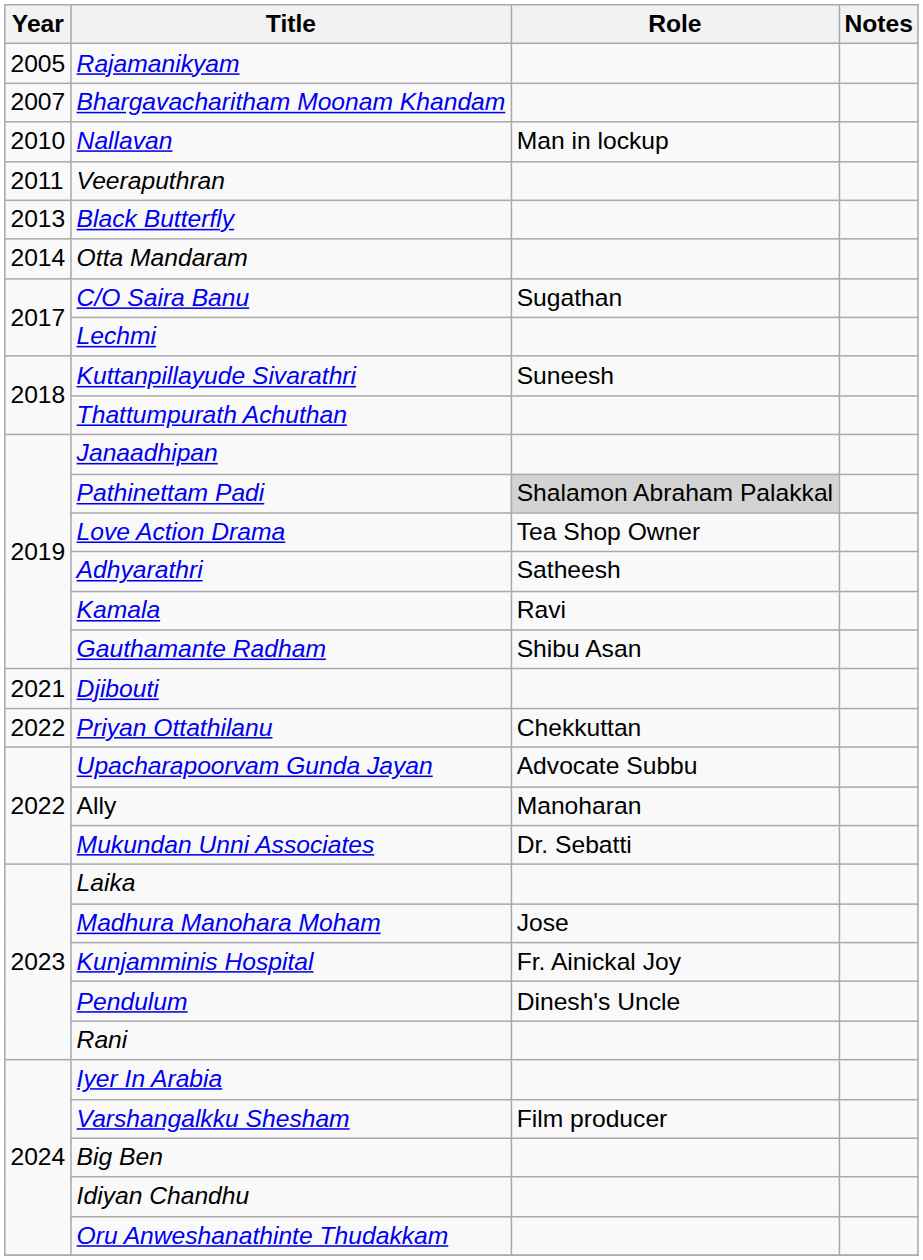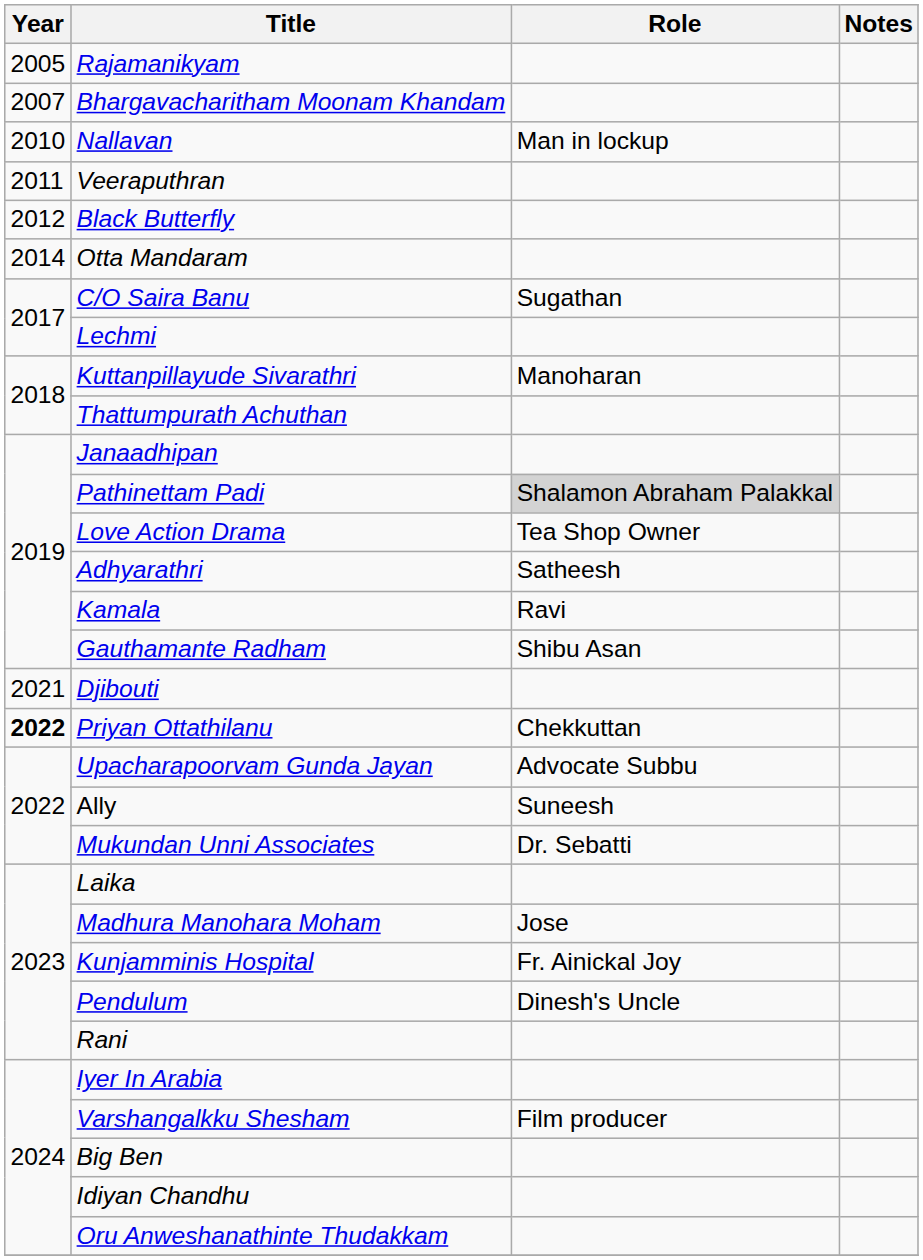Black Butterfly | Year: 2013 -> 2012
Kuttanpillayude Sivarathri | Role: Suneesh -> Manoharan
Priyan Ottathilanu | Year: normal -> bold
Ally | Role: Manoharan -> Suneesh
